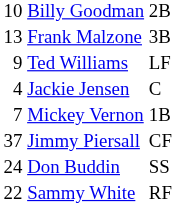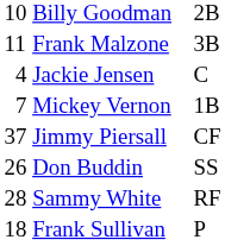Frank Malzone | column 1: 13 -> 11
- row: 9 | Ted Williams | LF
Don Buddin | column 1: 24 -> 26
Sammy White | column 1: 22 -> 28
+ row: 18 | Frank Sullivan | P
